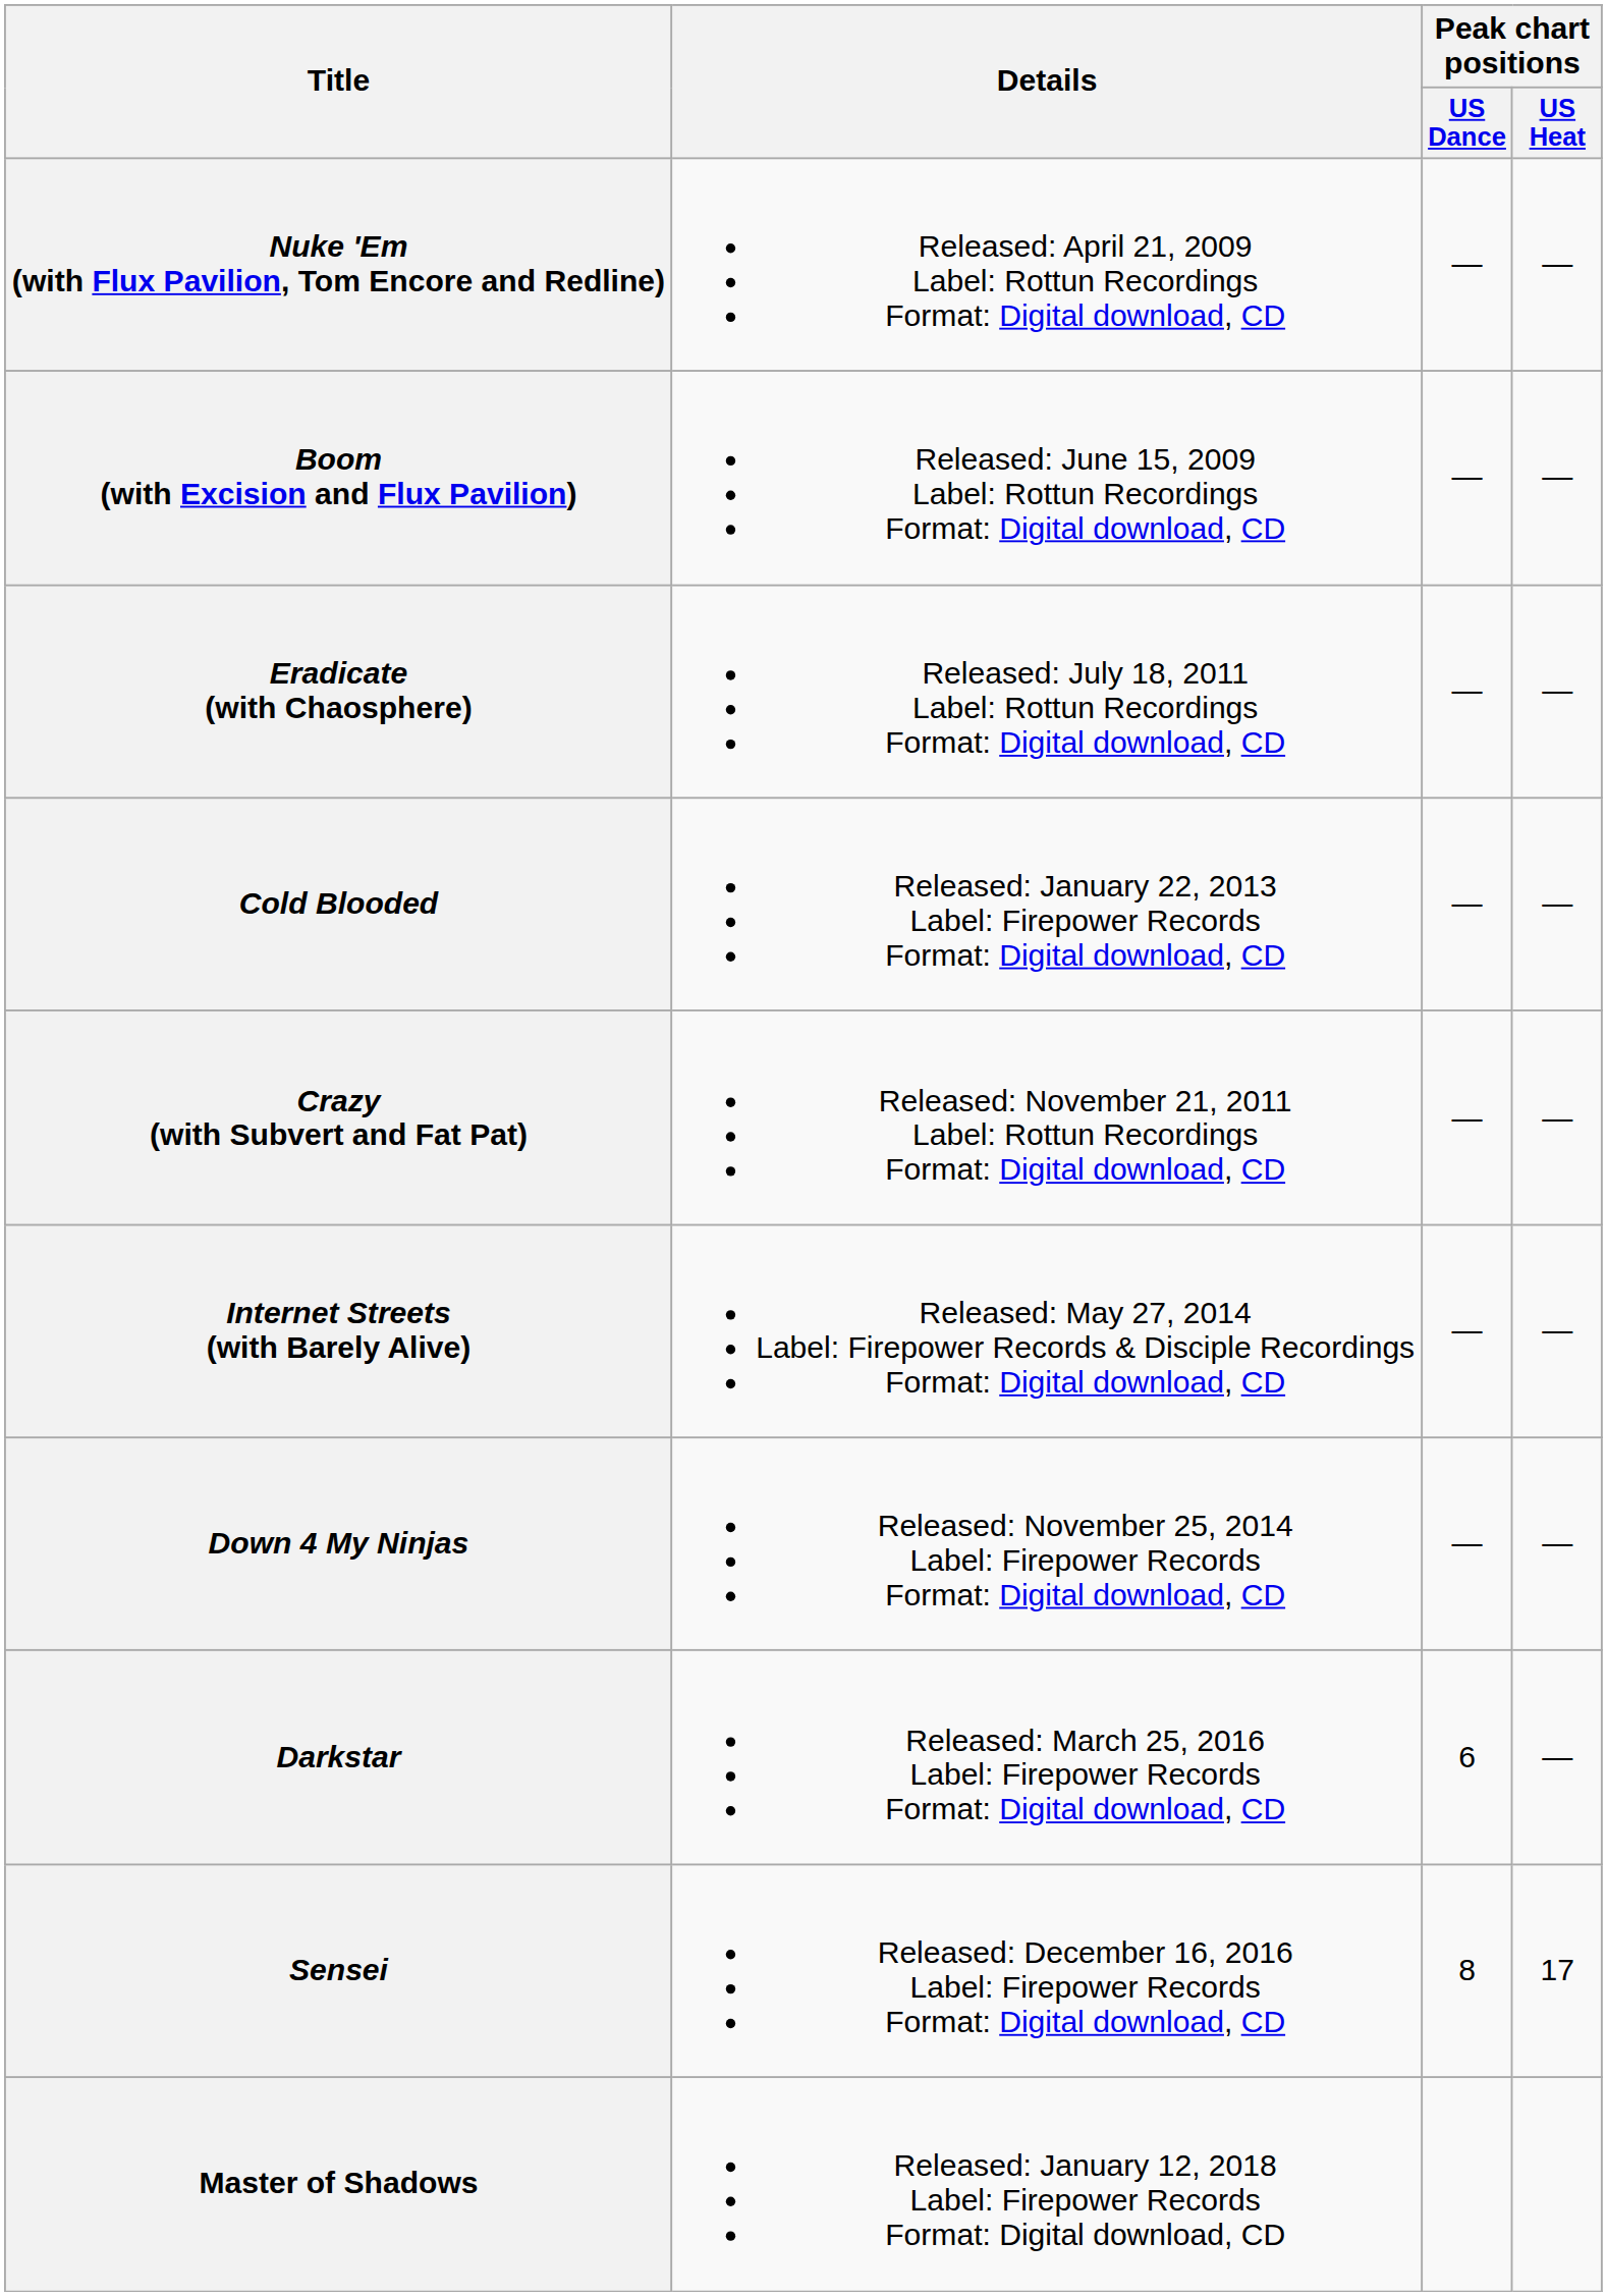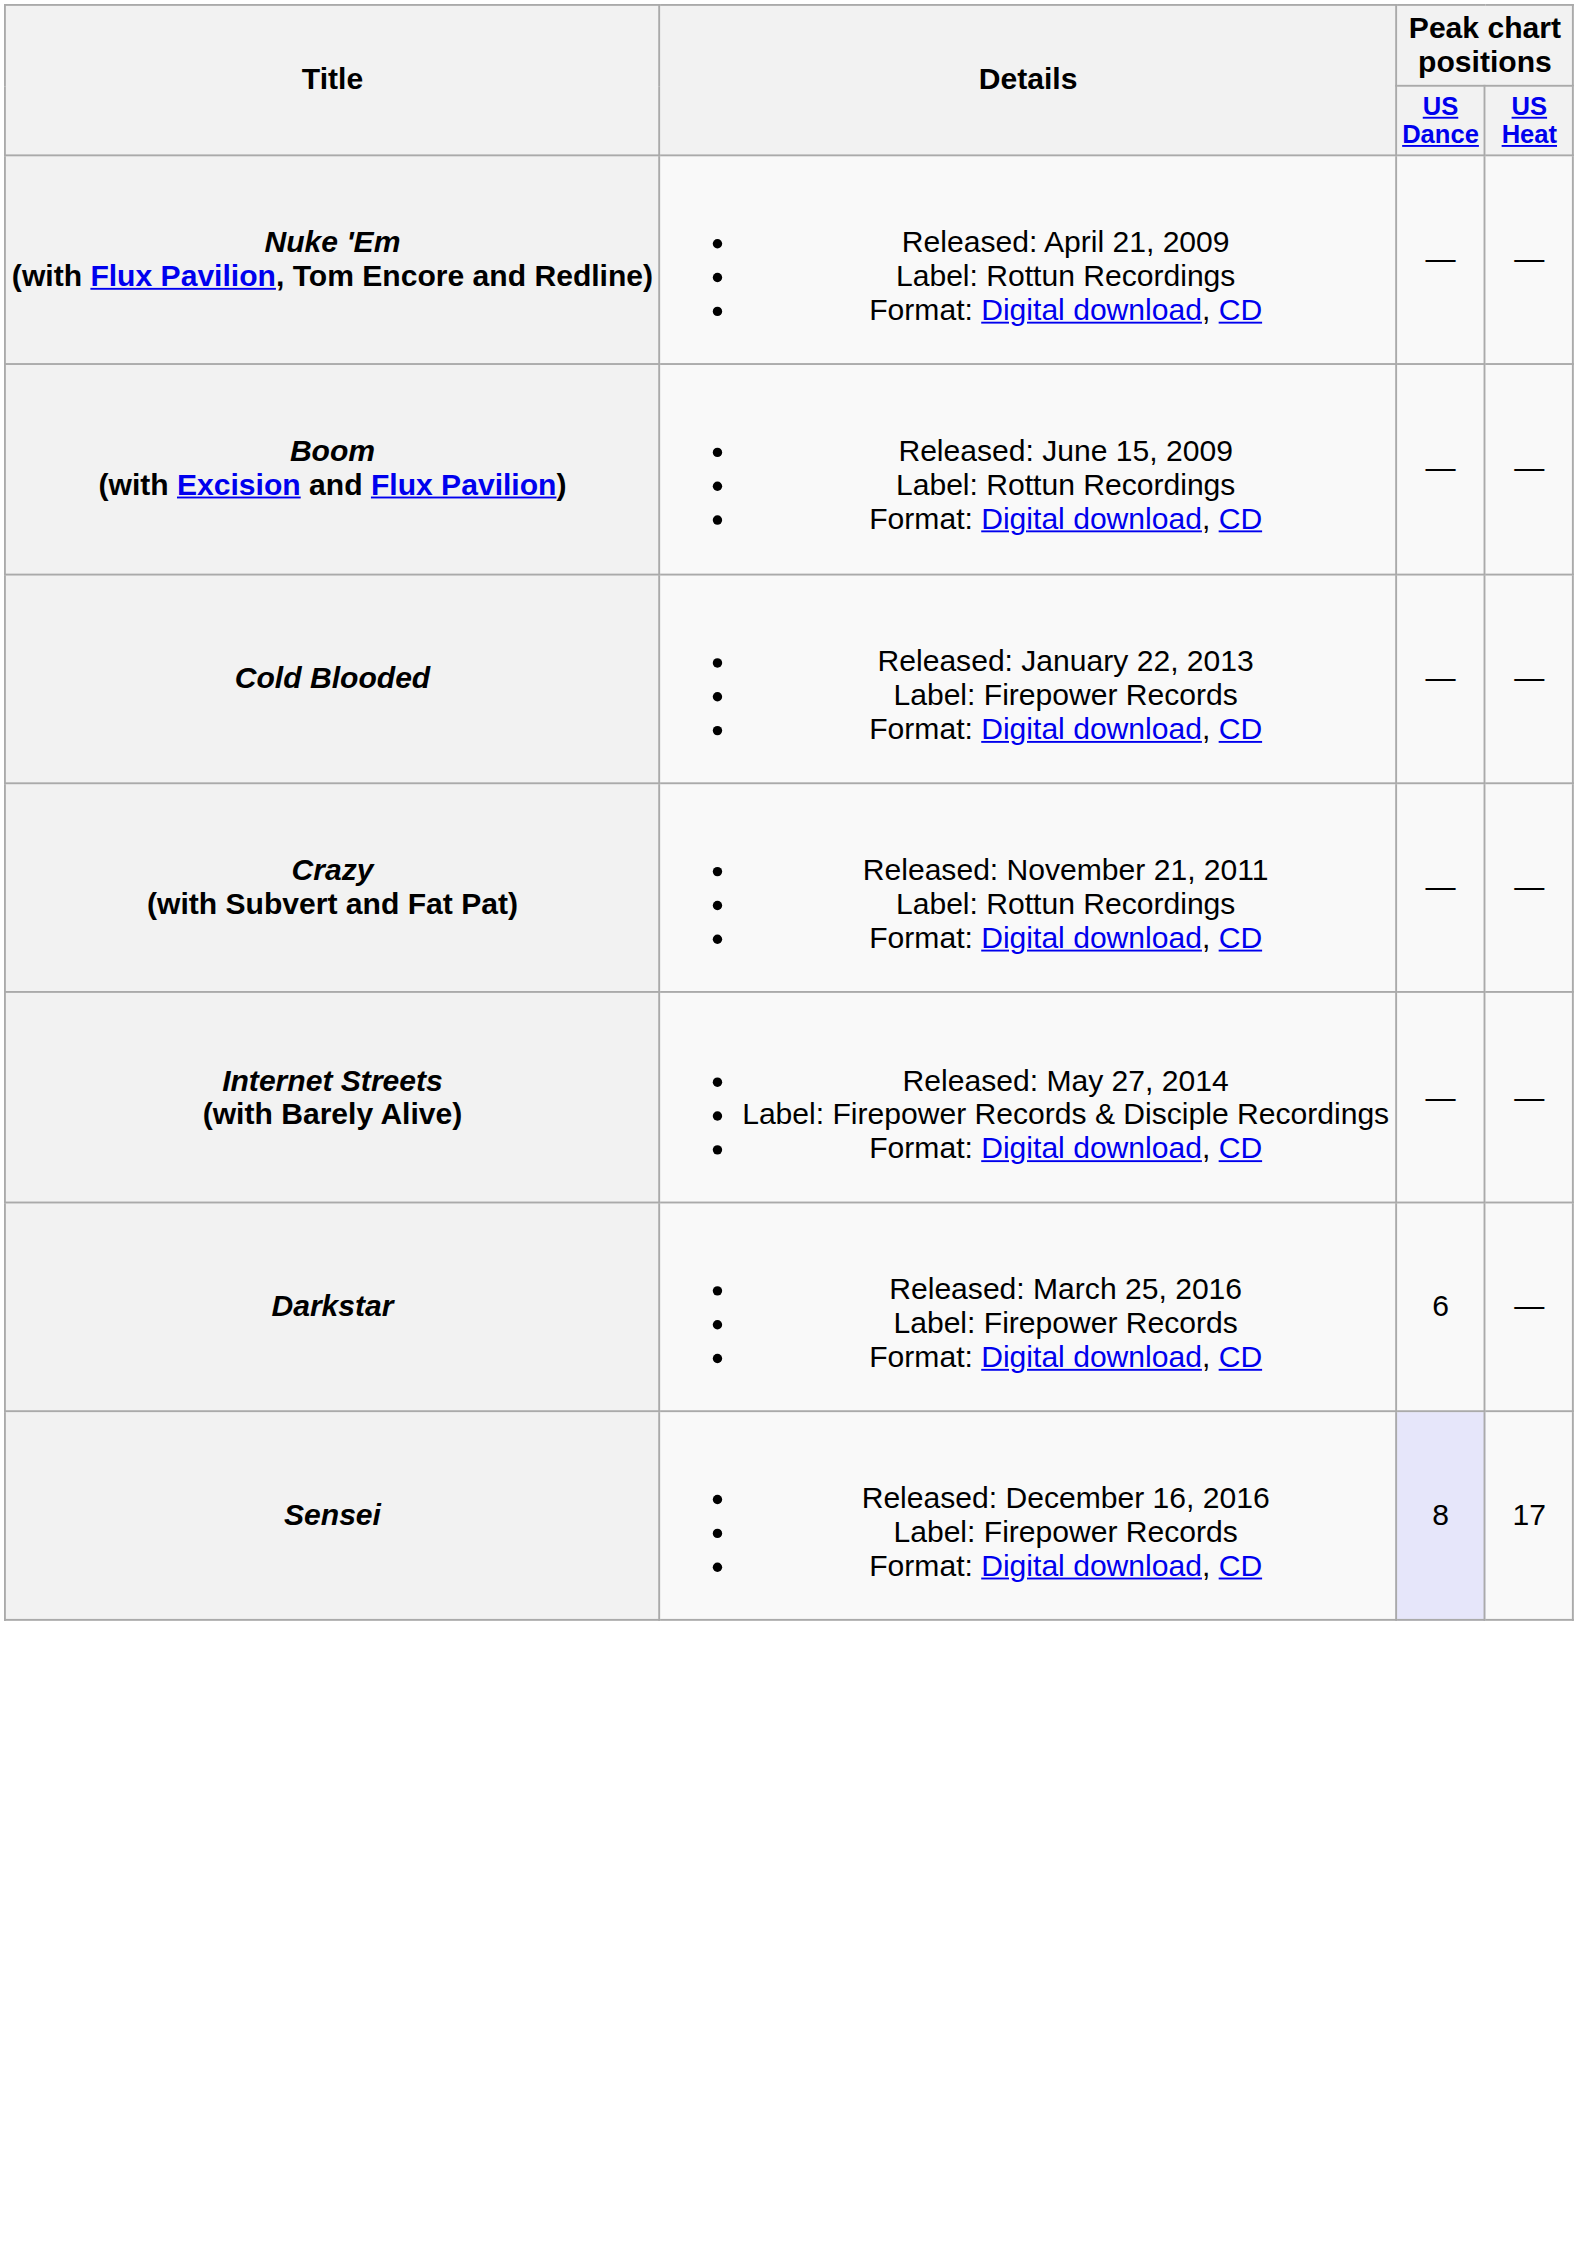- row: Eradicate (with Chaosphere) | Released: July 18, 2011 Label: Rottun Recordings Format: Digital download, CD | — | —
- row: Down 4 My Ninjas | Released: November 25, 2014 Label: Firepower Records Format: Digital download, CD | — | —
Sensei | Peak chart positions / US Dance: no background -> lavender background
- row: Master of Shadows | Released: January 12, 2018 Label: Firepower Records Format: Digital download, CD
